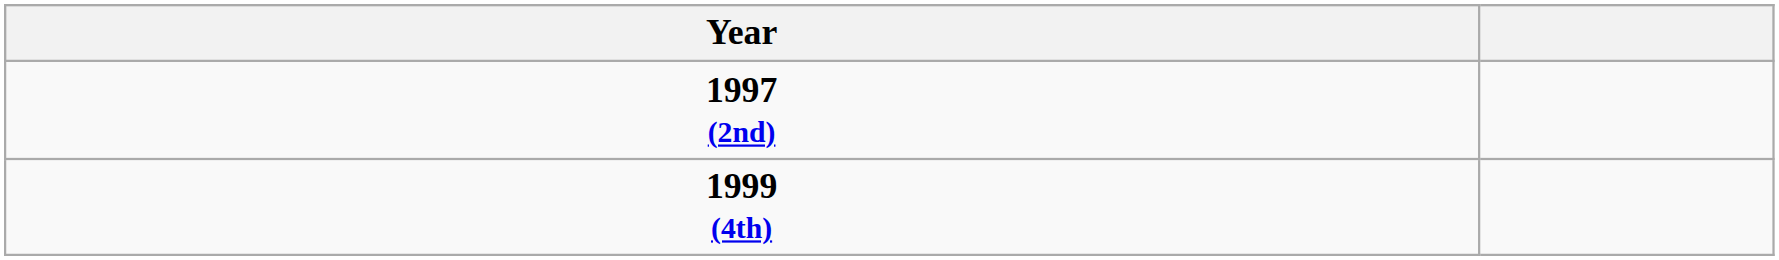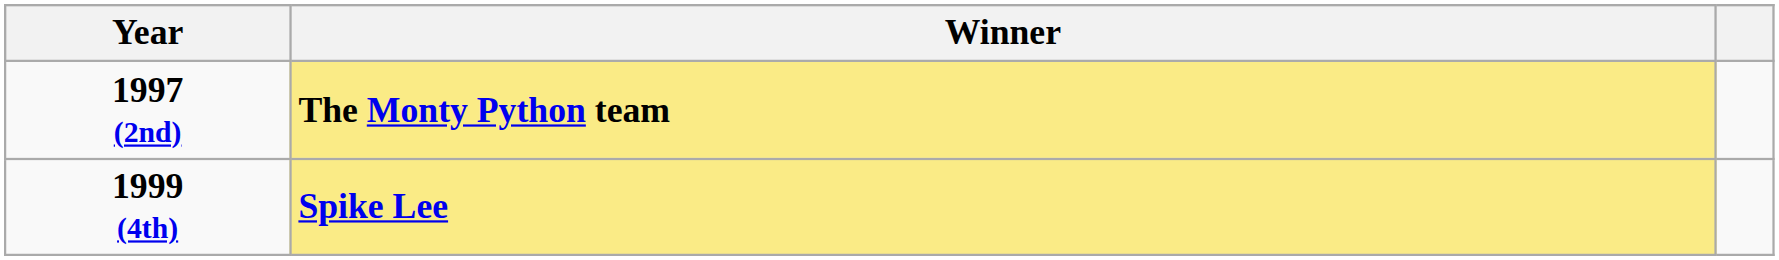+ column: Winner | The Monty Python team | Spike Lee
